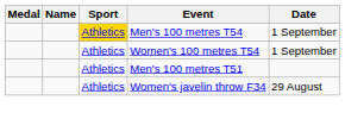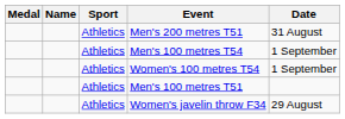+ row: Athletics | Men's 200 metres T51 | 31 August
Men's 100 metres T54 | Sport: gold background -> no background
